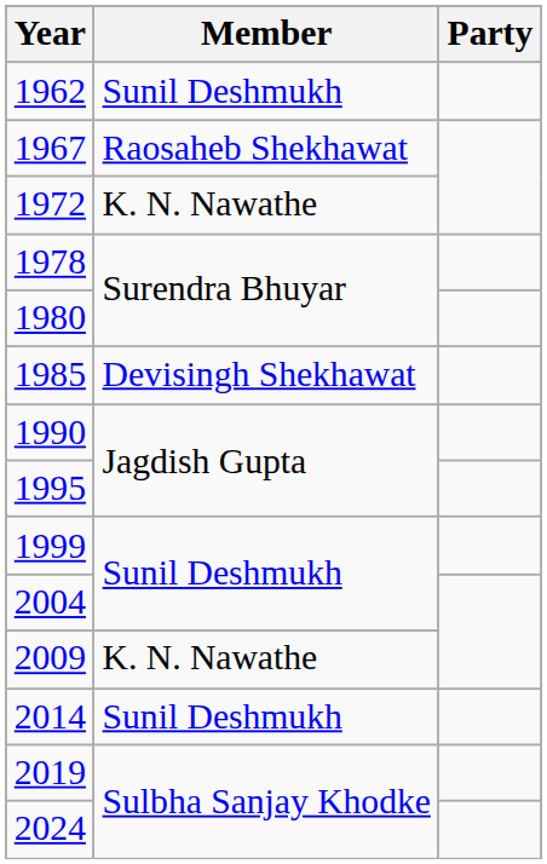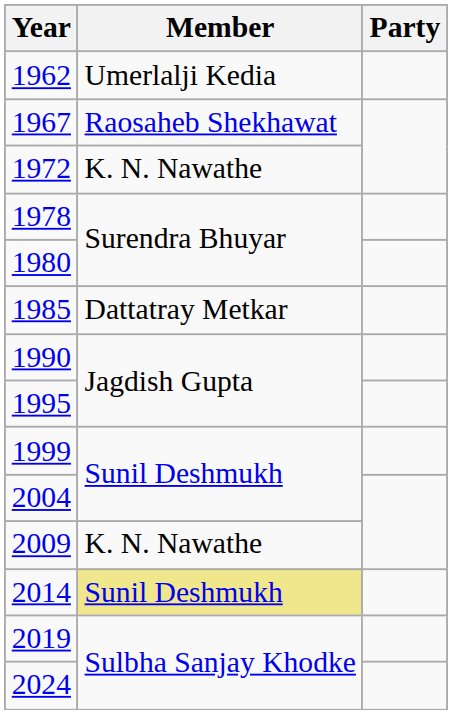1962 | Member: Sunil Deshmukh -> Umerlalji Kedia
1985 | Member: Devisingh Shekhawat -> Dattatray Metkar
2014 | Member: no background -> khaki background
